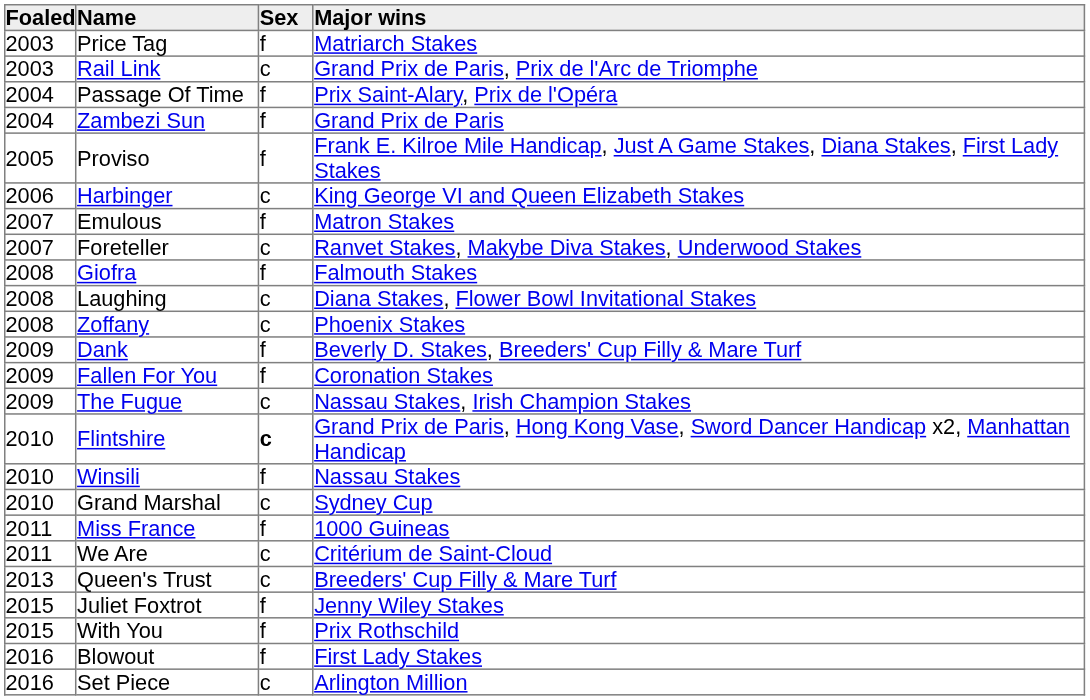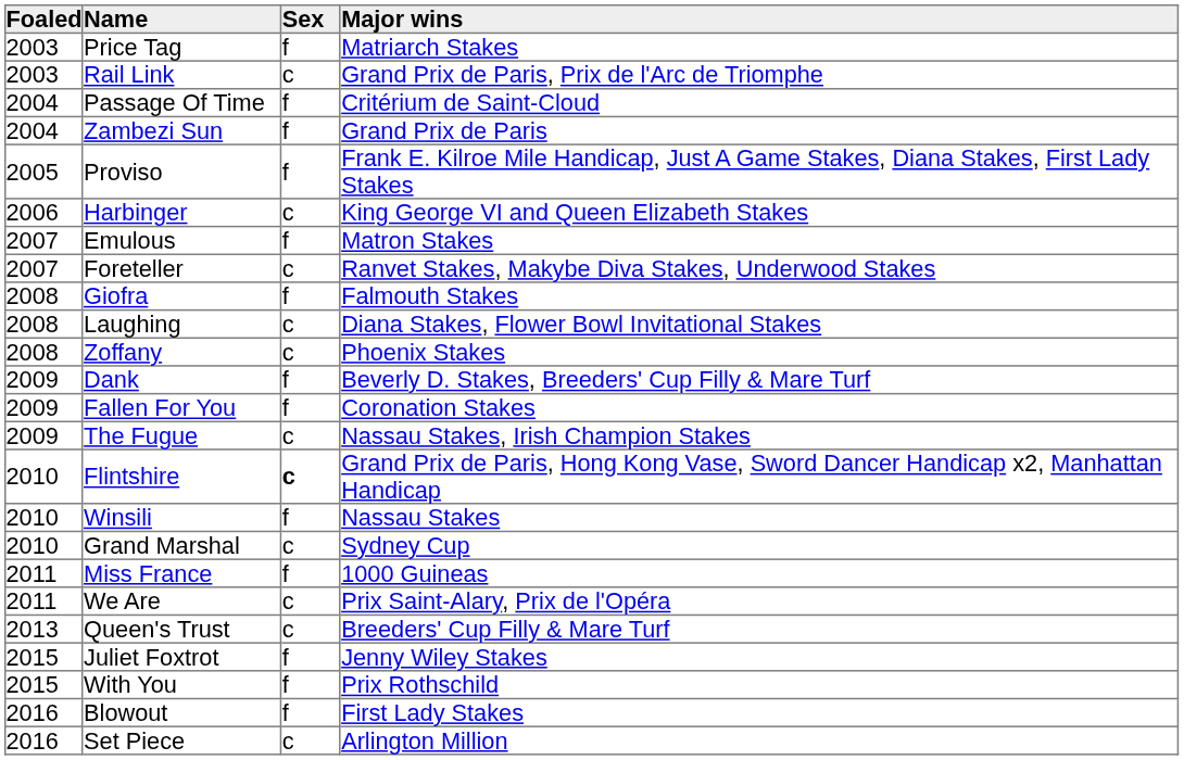Passage Of Time | Major wins: Prix Saint-Alary, Prix de l'Opéra -> Critérium de Saint-Cloud
We Are | Major wins: Critérium de Saint-Cloud -> Prix Saint-Alary, Prix de l'Opéra
